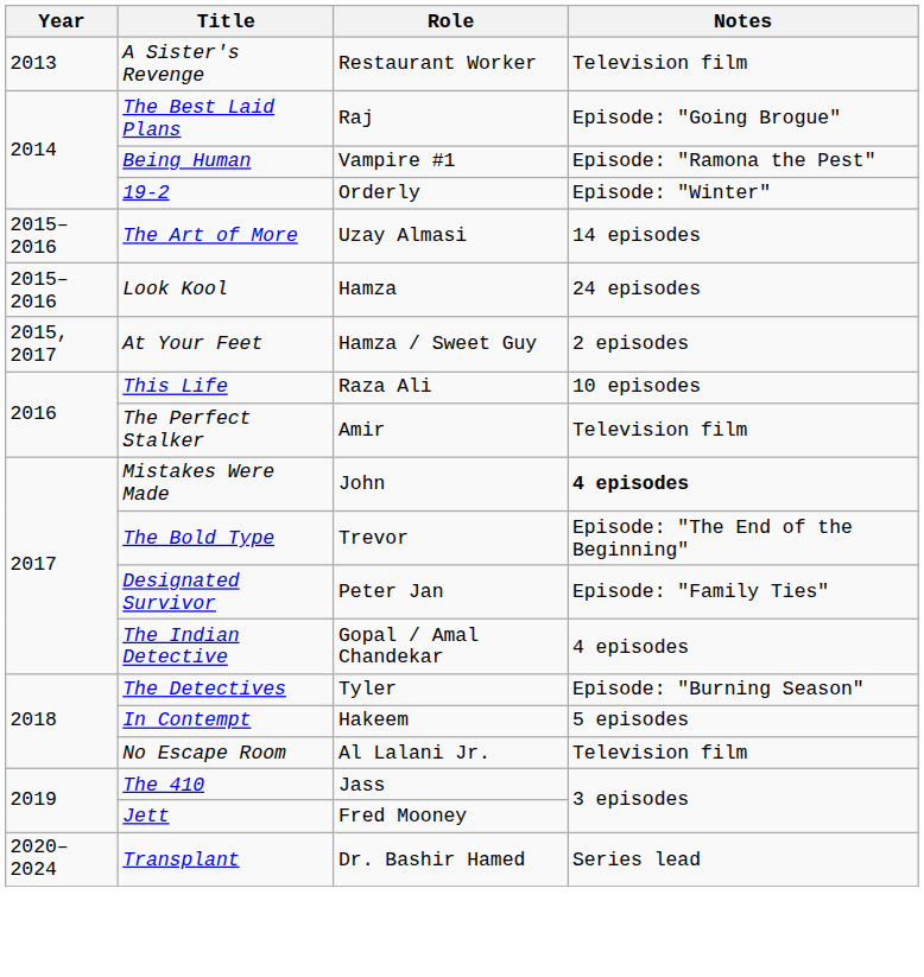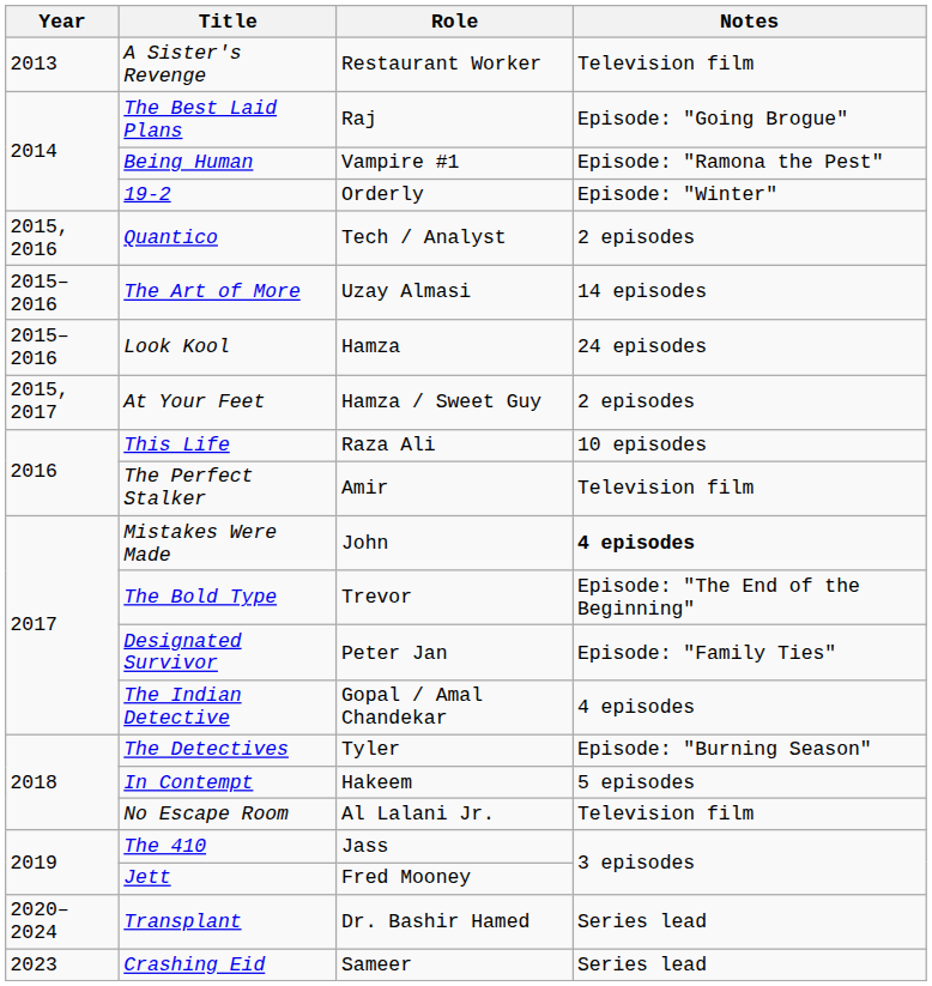+ row: 2015, 2016 | Quantico | Tech / Analyst | 2 episodes
+ row: 2023 | Crashing Eid | Sameer | Series lead
